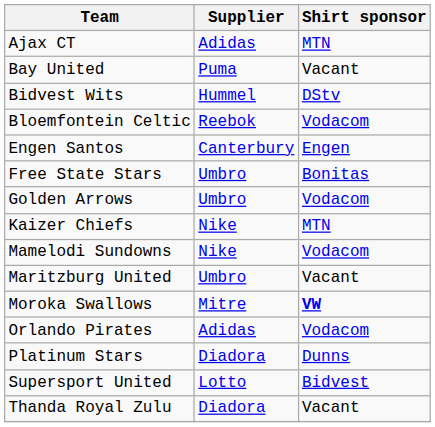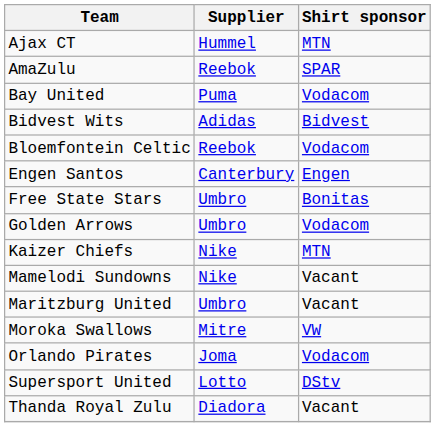Ajax CT | Supplier: Adidas -> Hummel
+ row: AmaZulu | Reebok | SPAR
Bay United | Shirt sponsor: Vacant -> Vodacom
Bidvest Wits | Supplier: Hummel -> Adidas
Bidvest Wits | Shirt sponsor: DStv -> Bidvest
Mamelodi Sundowns | Shirt sponsor: Vodacom -> Vacant
Moroka Swallows | Shirt sponsor: bold -> normal
Orlando Pirates | Supplier: Adidas -> Joma
- row: Platinum Stars | Diadora | Dunns
Supersport United | Shirt sponsor: Bidvest -> DStv
